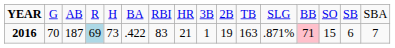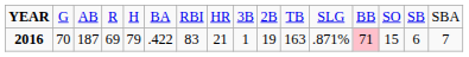2016 | column 4: lightblue background -> no background
2016 | column 5: 73 -> 79
